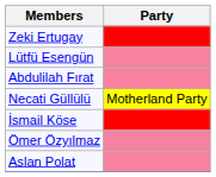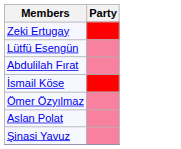- row: Necati Güllülü | Motherland Party
+ row: Şinasi Yavuz
